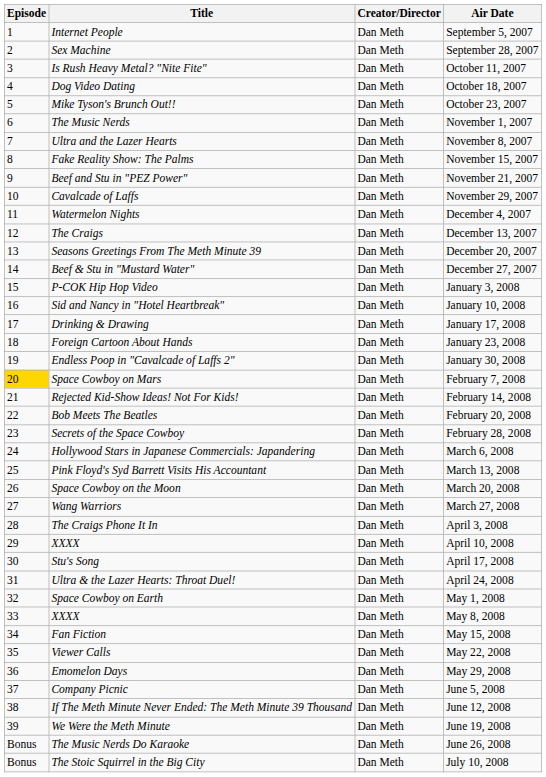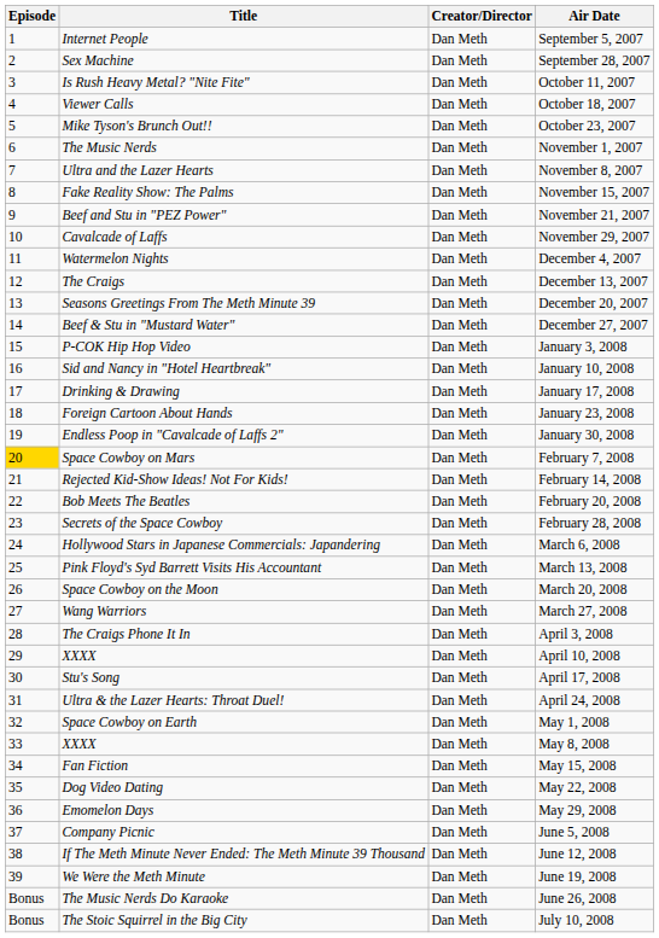October 18, 2007 | Title: Dog Video Dating -> Viewer Calls
May 22, 2008 | Title: Viewer Calls -> Dog Video Dating
